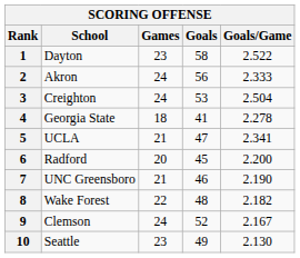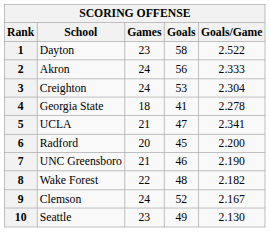3 | Goals/Game: 2.504 -> 2.304
